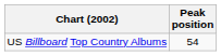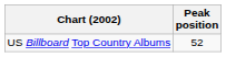US Billboard Top Country Albums | Peak position: 54 -> 52
